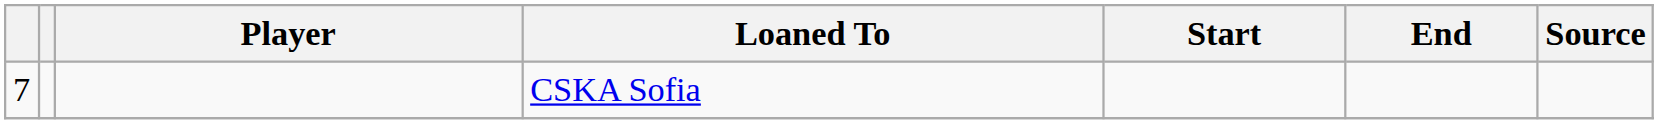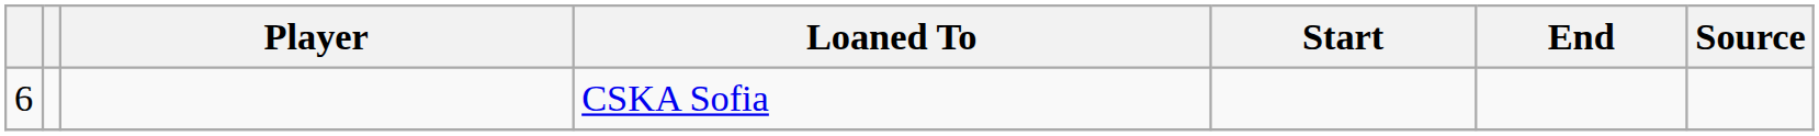CSKA Sofia | column 1: 7 -> 6
